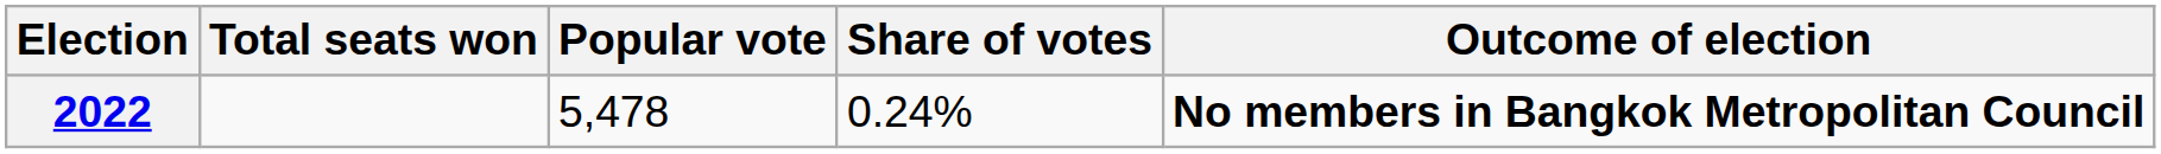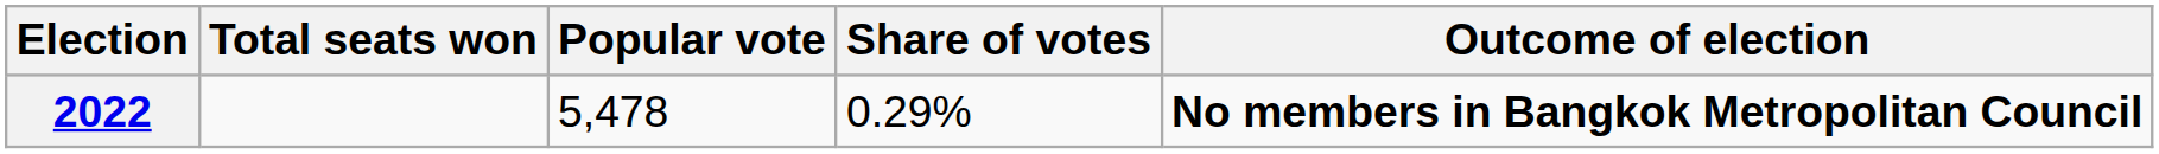2022 | Share of votes: 0.24% -> 0.29%
